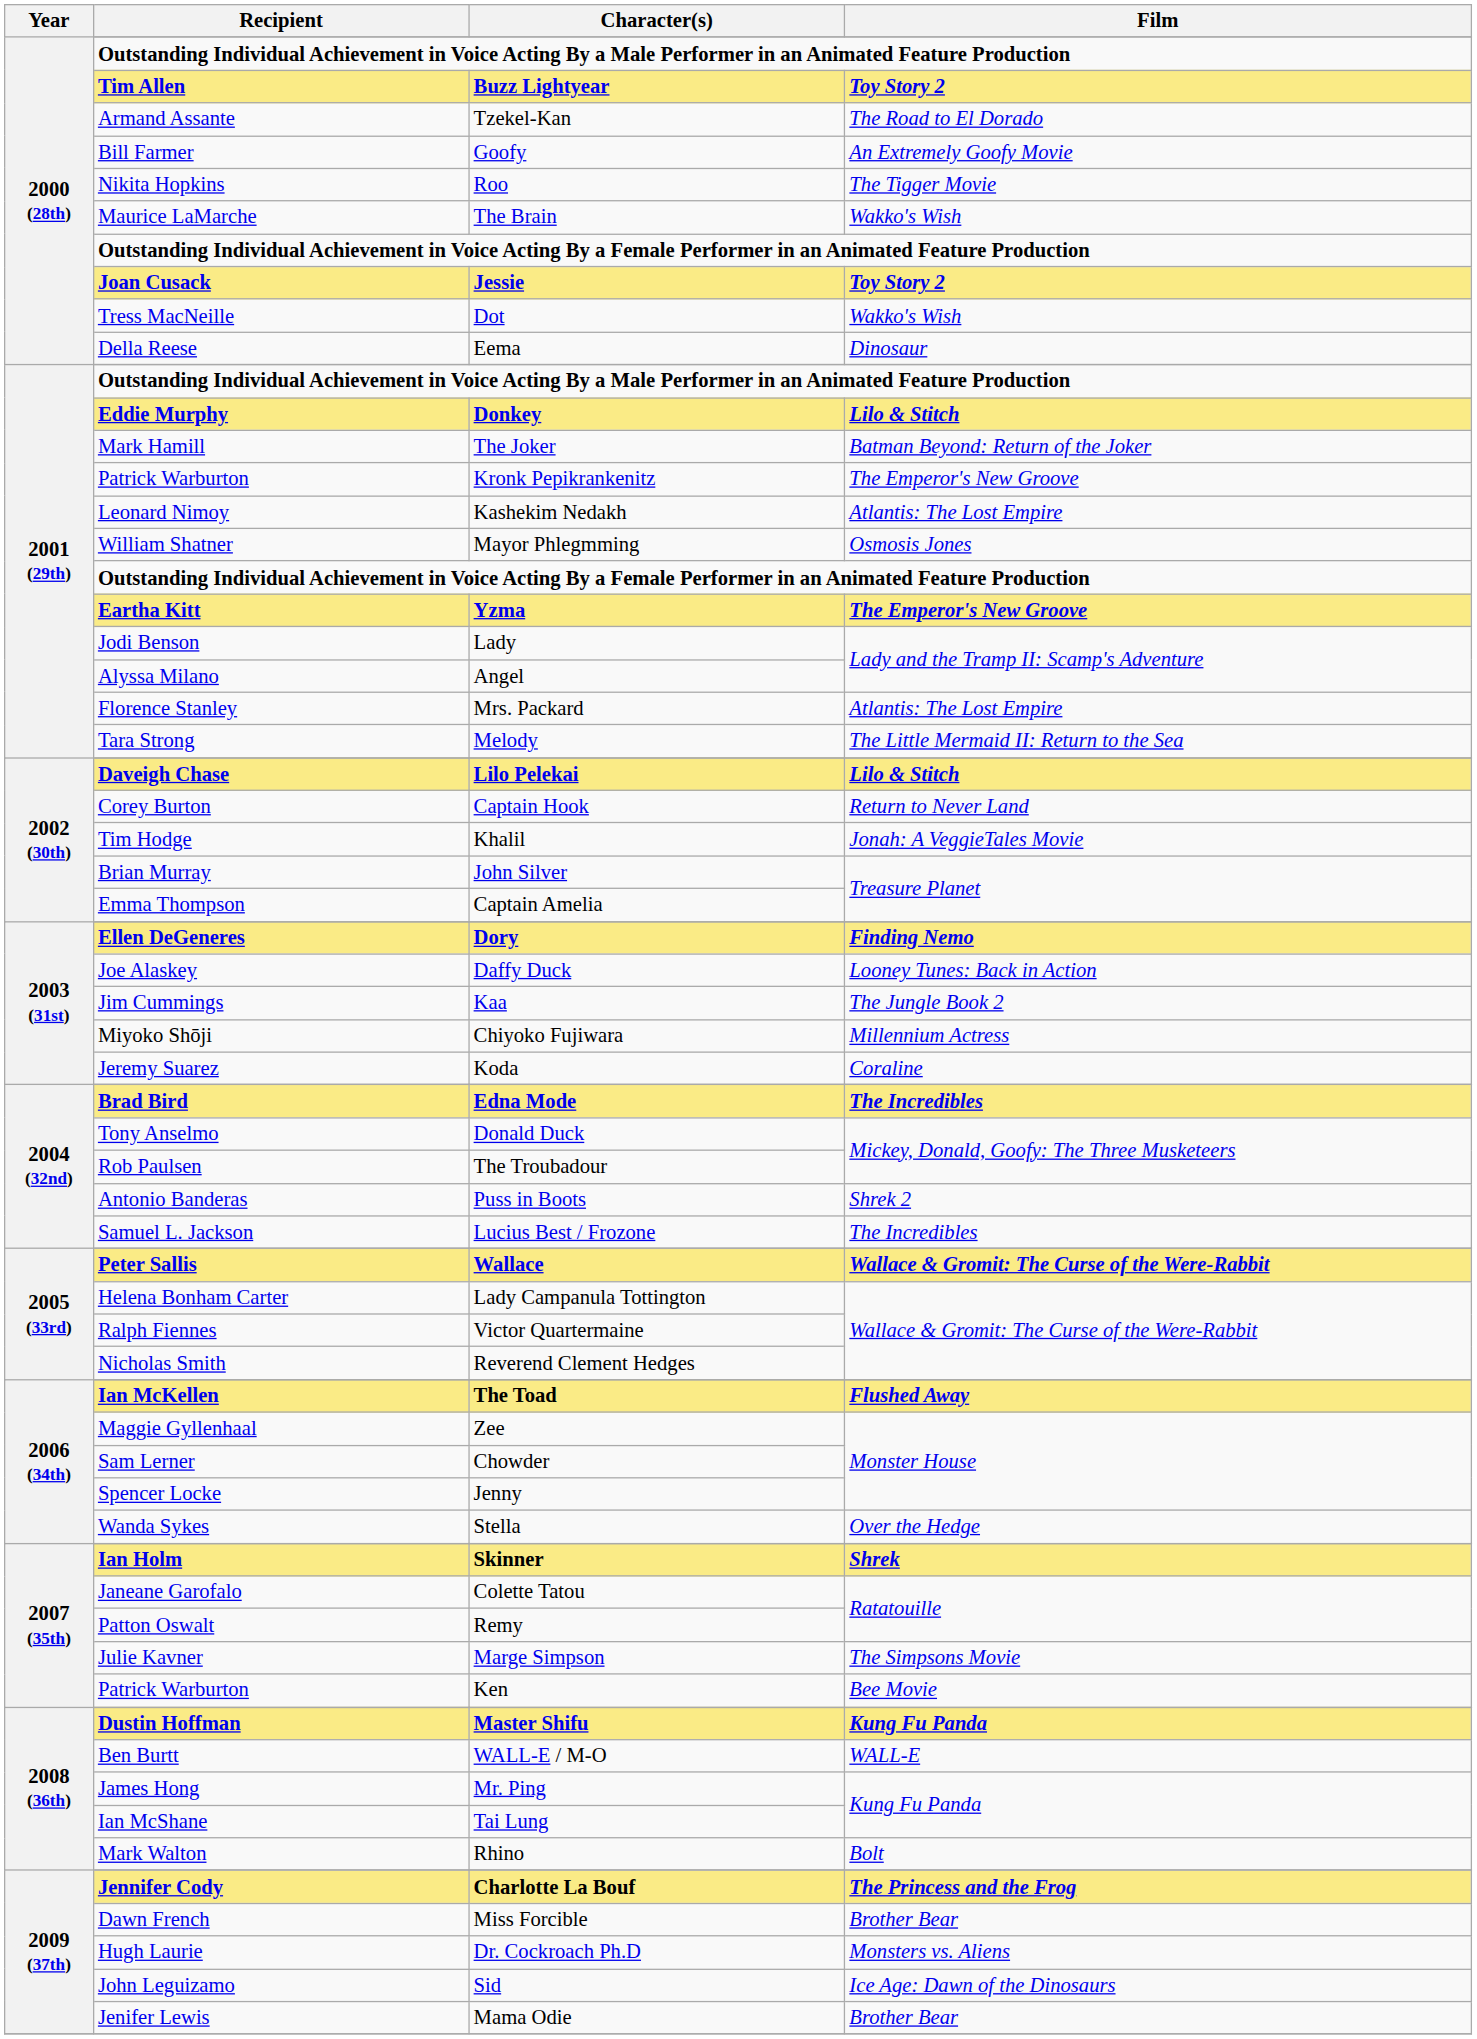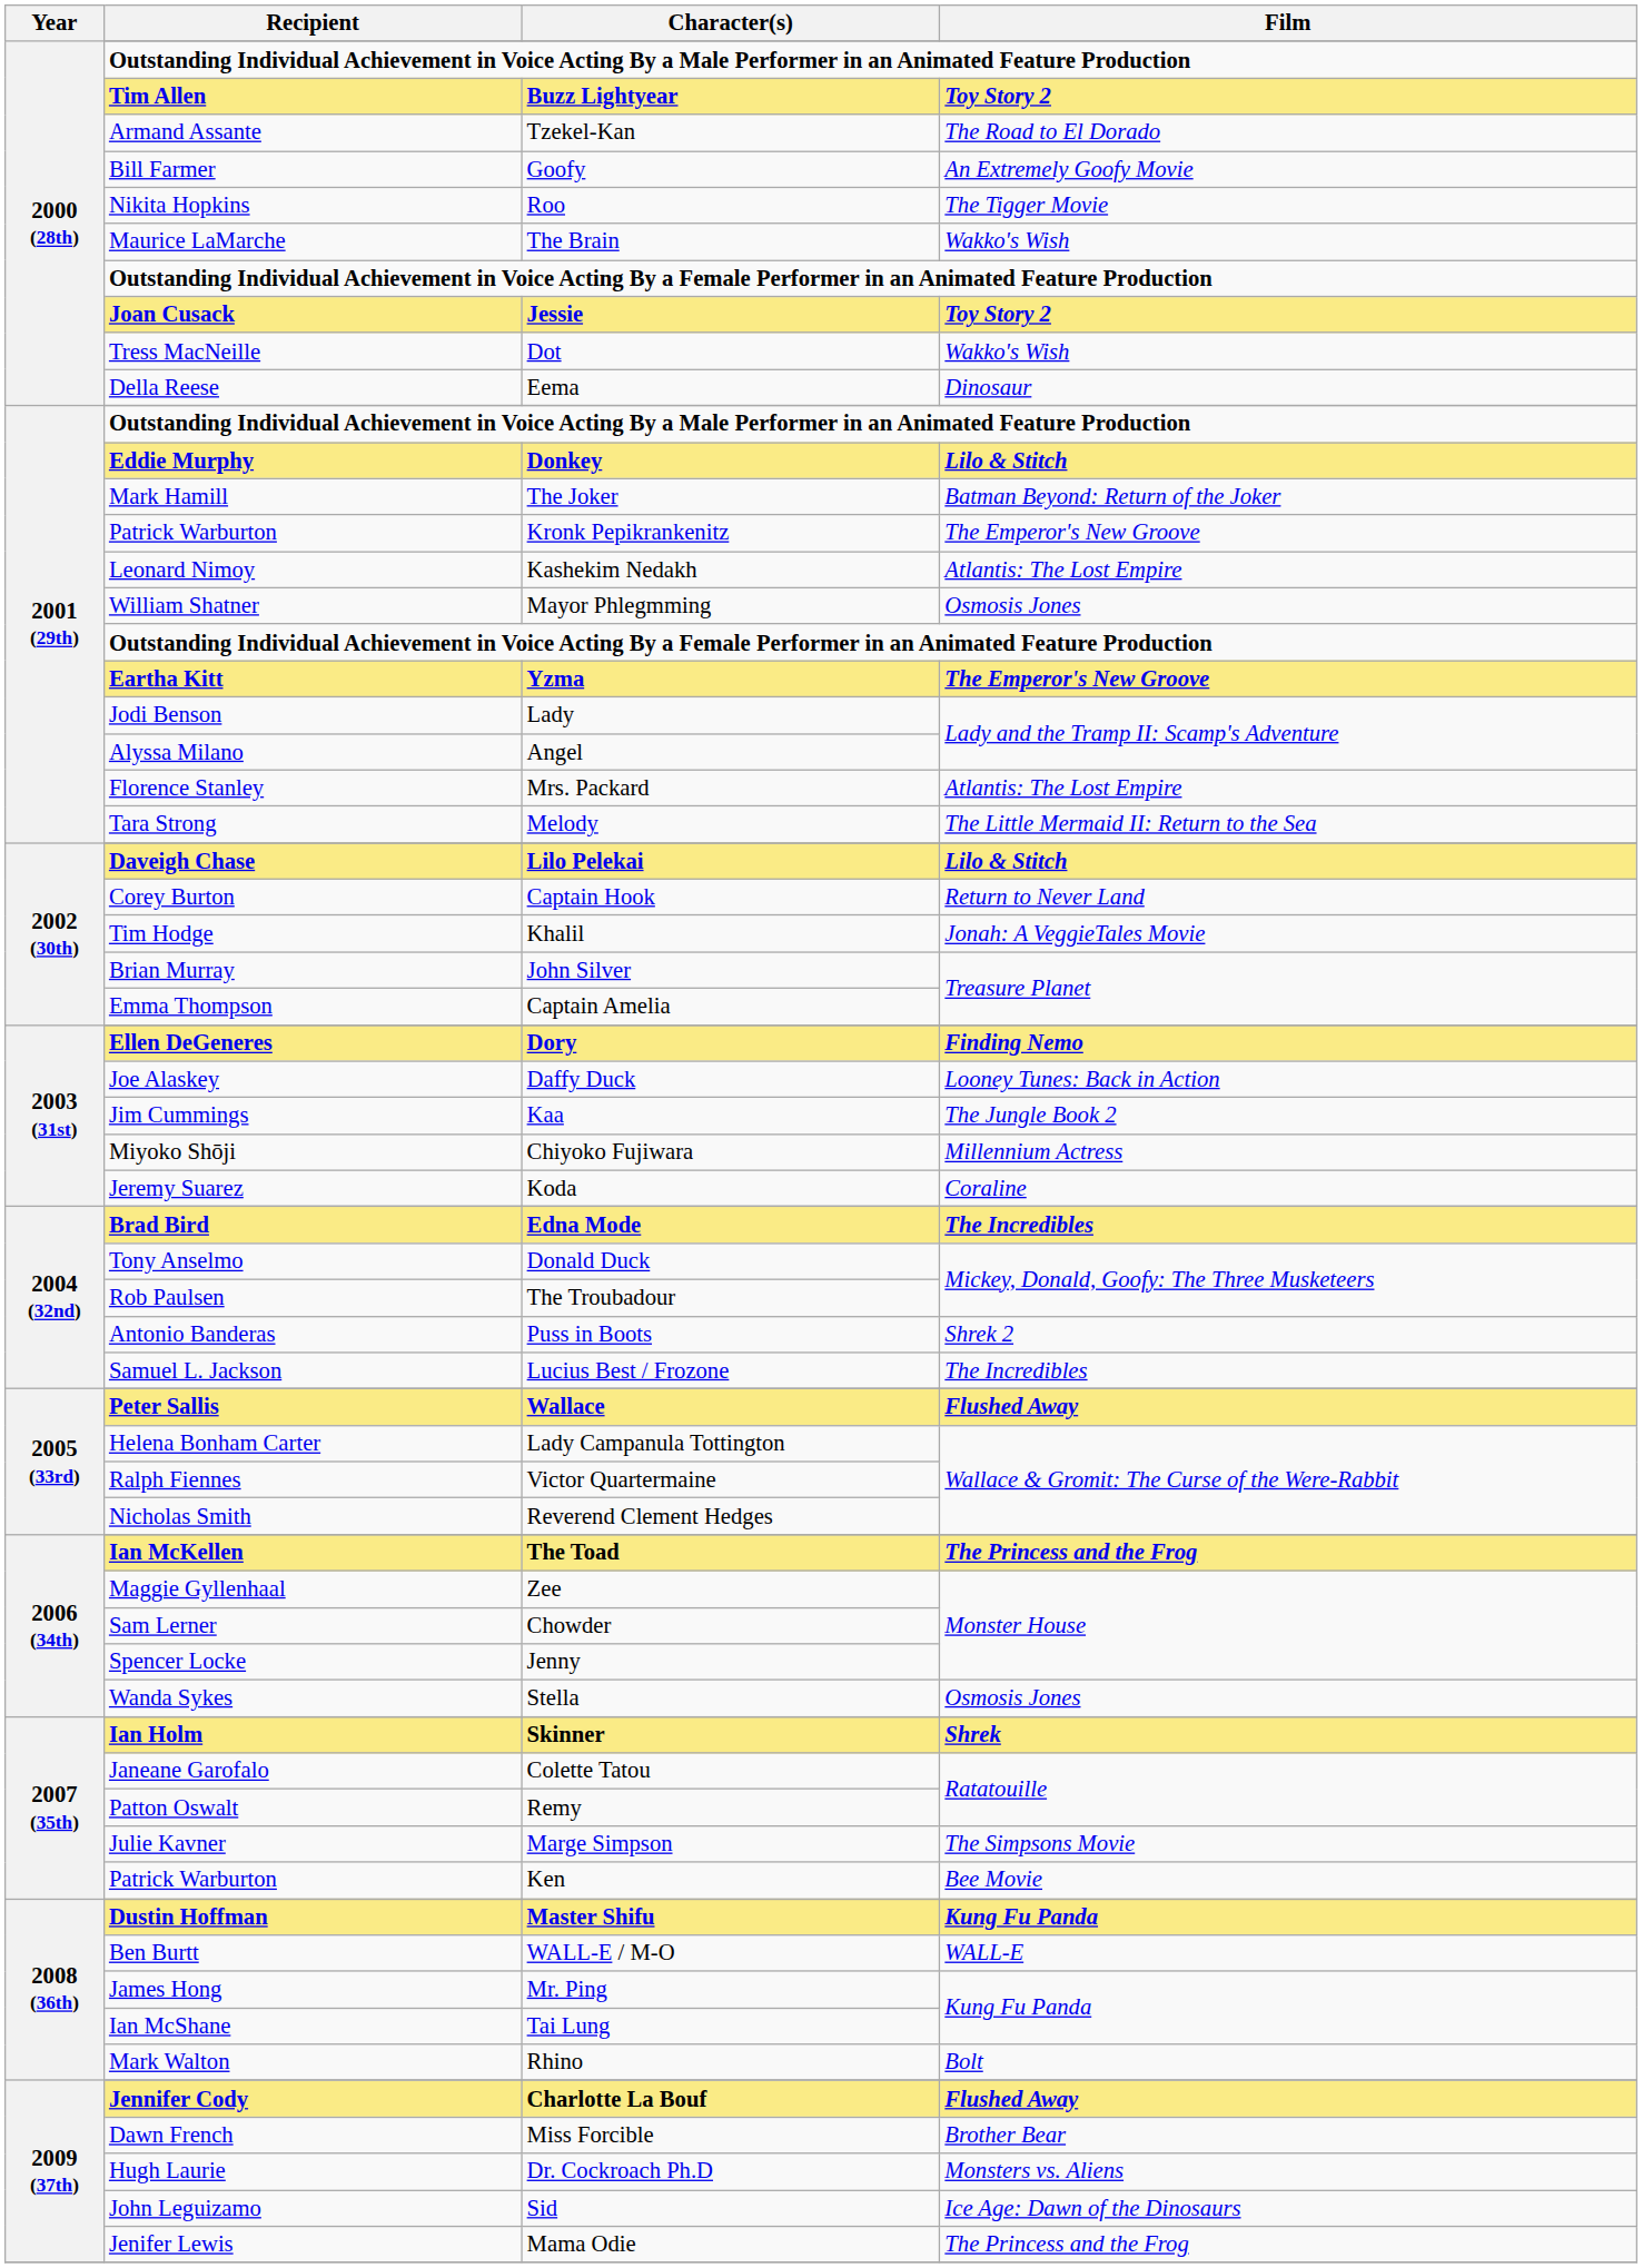Wallace | Film: Wallace & Gromit: The Curse of the Were-Rabbit -> Flushed Away
The Toad | Film: Flushed Away -> The Princess and the Frog
Stella | Film: Over the Hedge -> Osmosis Jones
Charlotte La Bouf | Film: The Princess and the Frog -> Flushed Away
Mama Odie | Film: Brother Bear -> The Princess and the Frog
